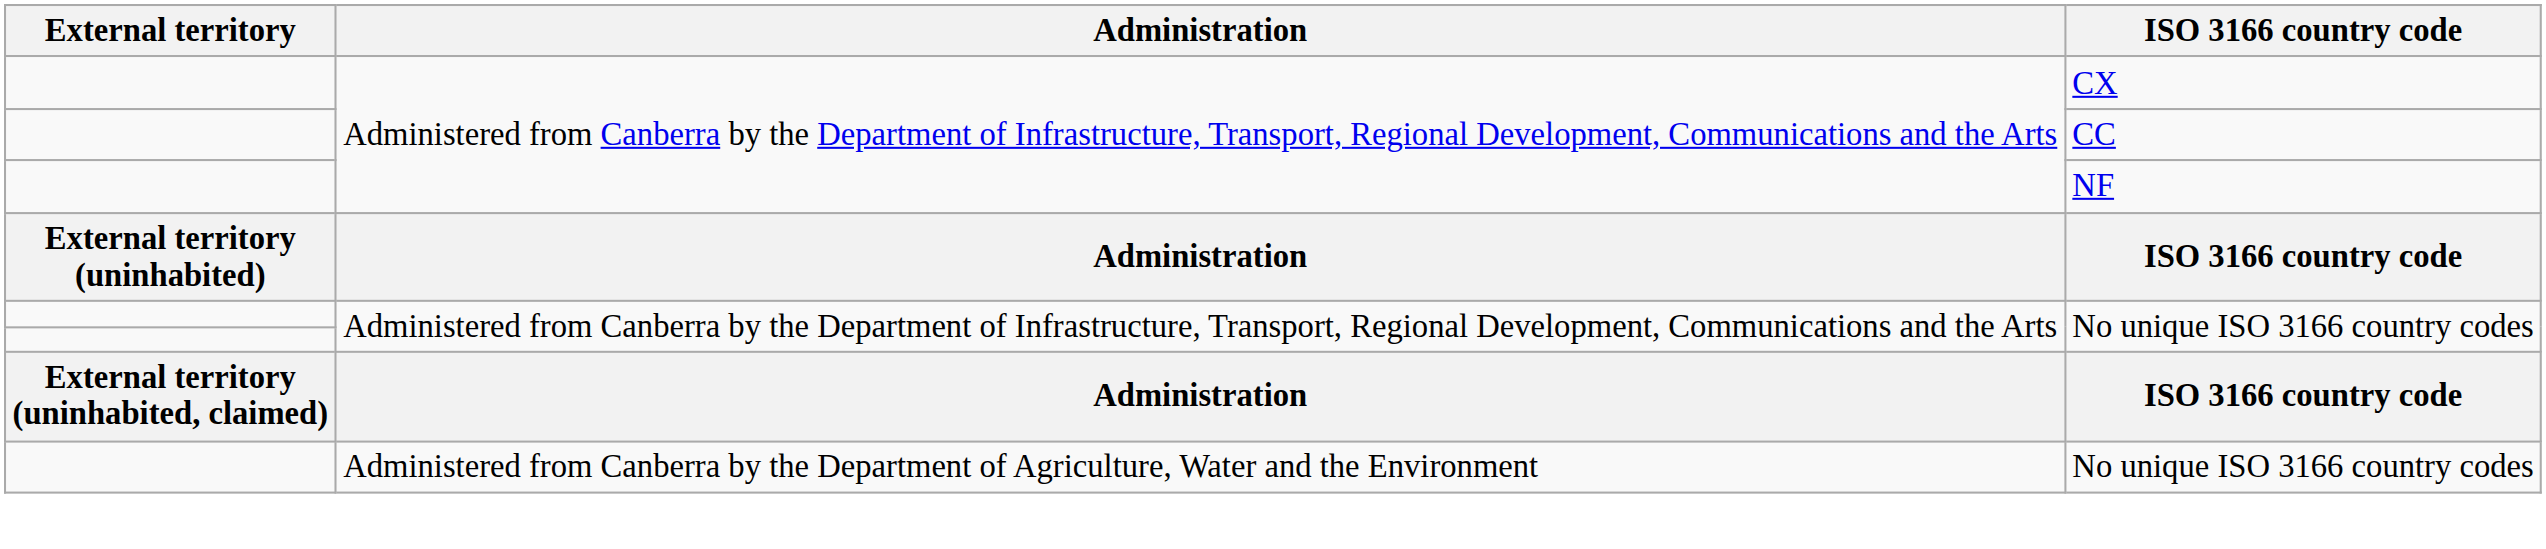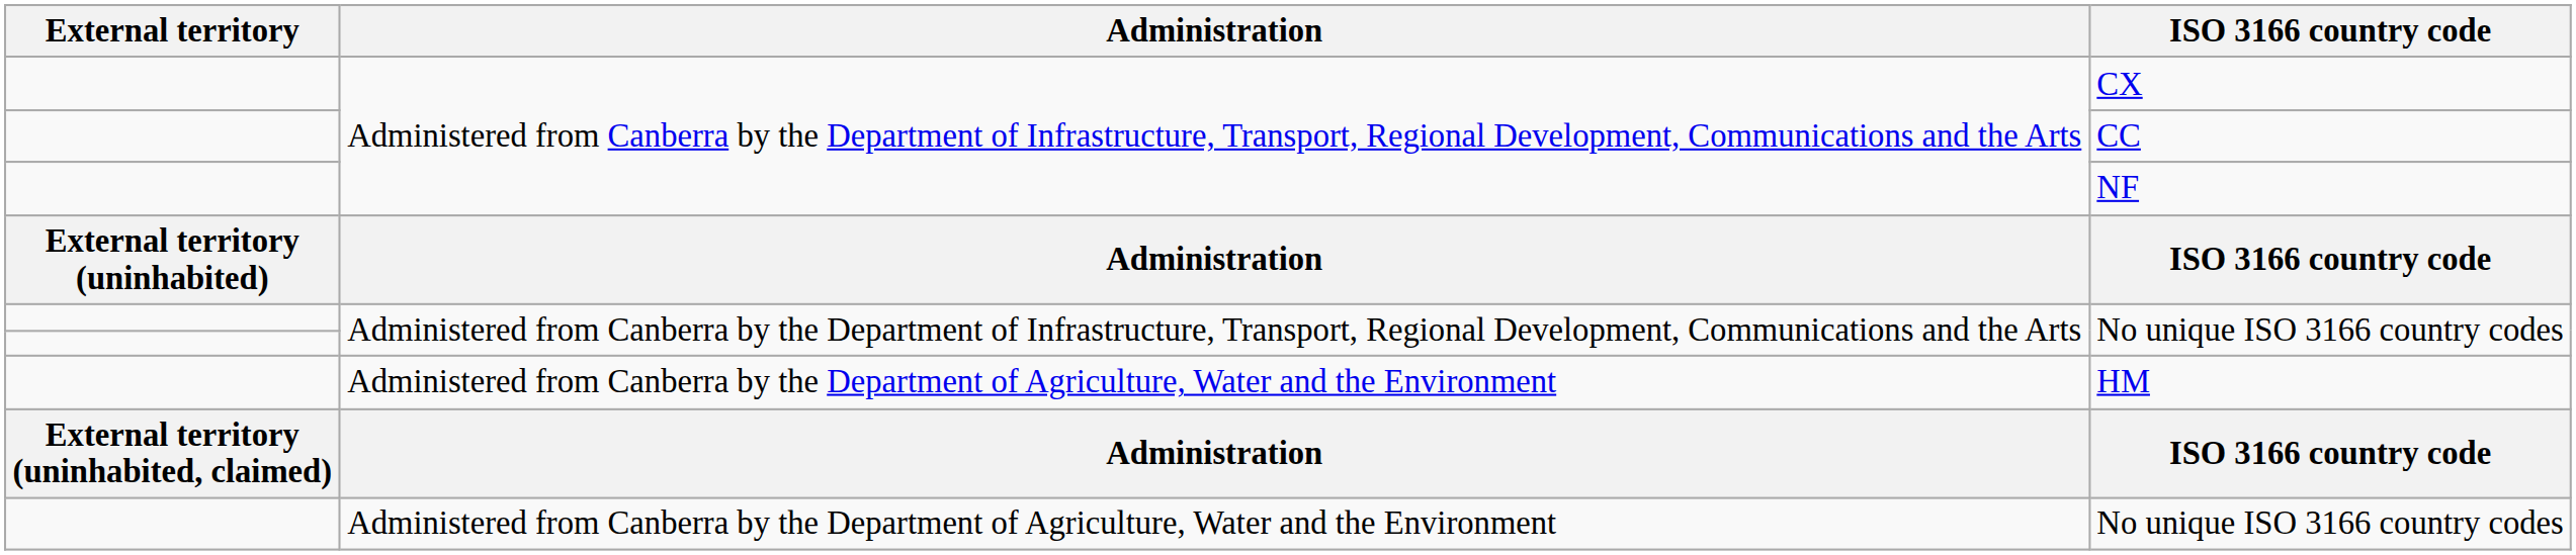+ row: Administered from Canberra by the Department of Agriculture, Water and the Environment | HM
